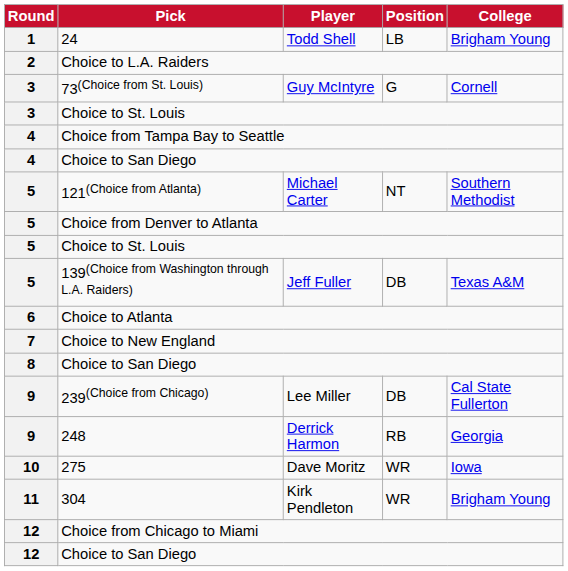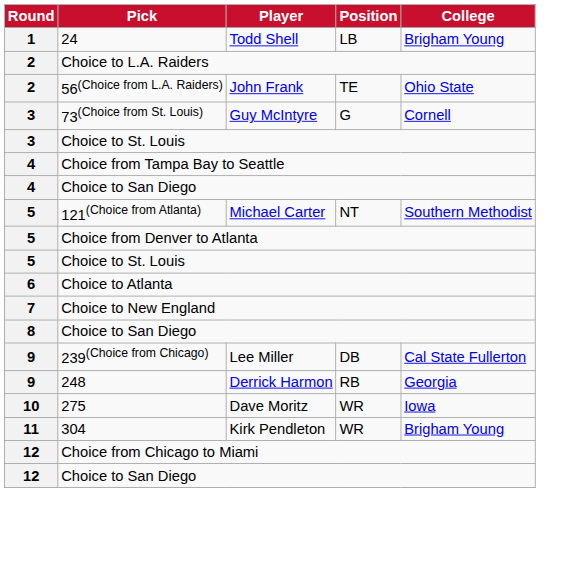+ row: 2 | 56(Choice from L.A. Raiders) | John Frank | TE | Ohio State
- row: 5 | 139(Choice from Washington through L.A. Raiders) | Jeff Fuller | DB | Texas A&M
